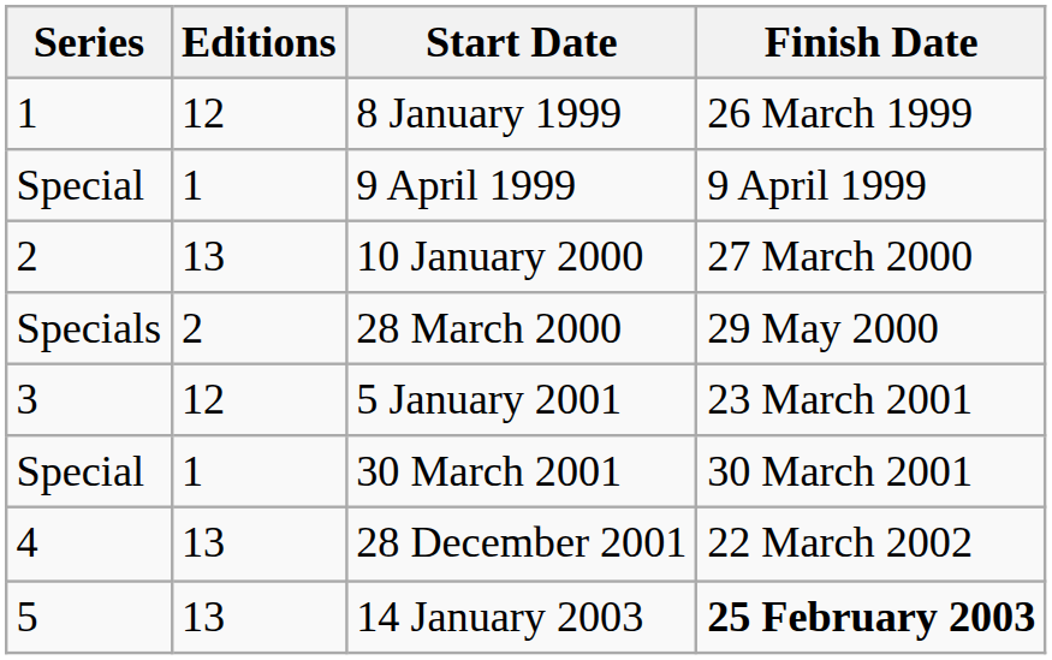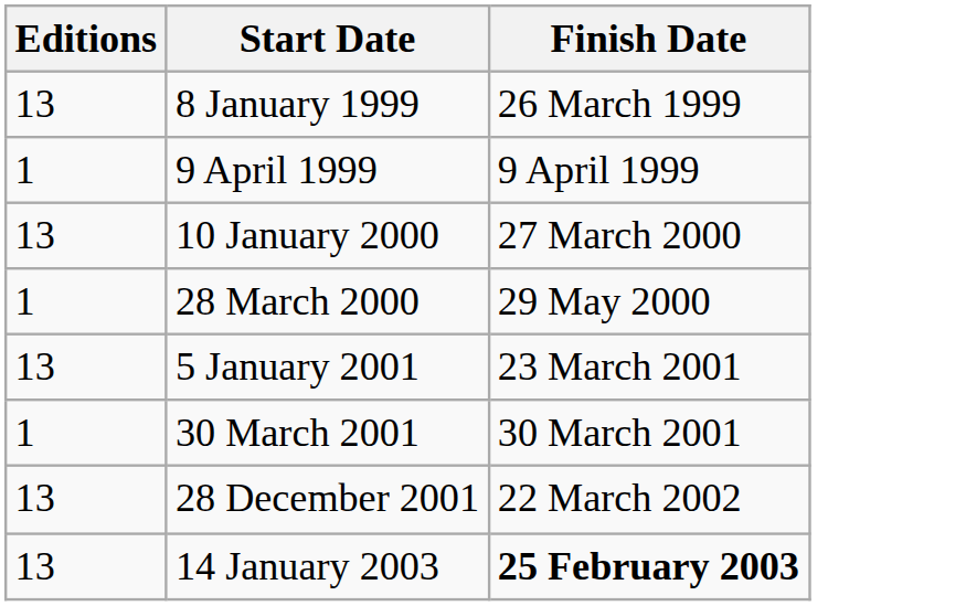- column: Series | 1 | Special | 2 | Specials | 3 | Special | 4 | 5
8 January 1999 | Editions: 12 -> 13
28 March 2000 | Editions: 2 -> 1
5 January 2001 | Editions: 12 -> 13
